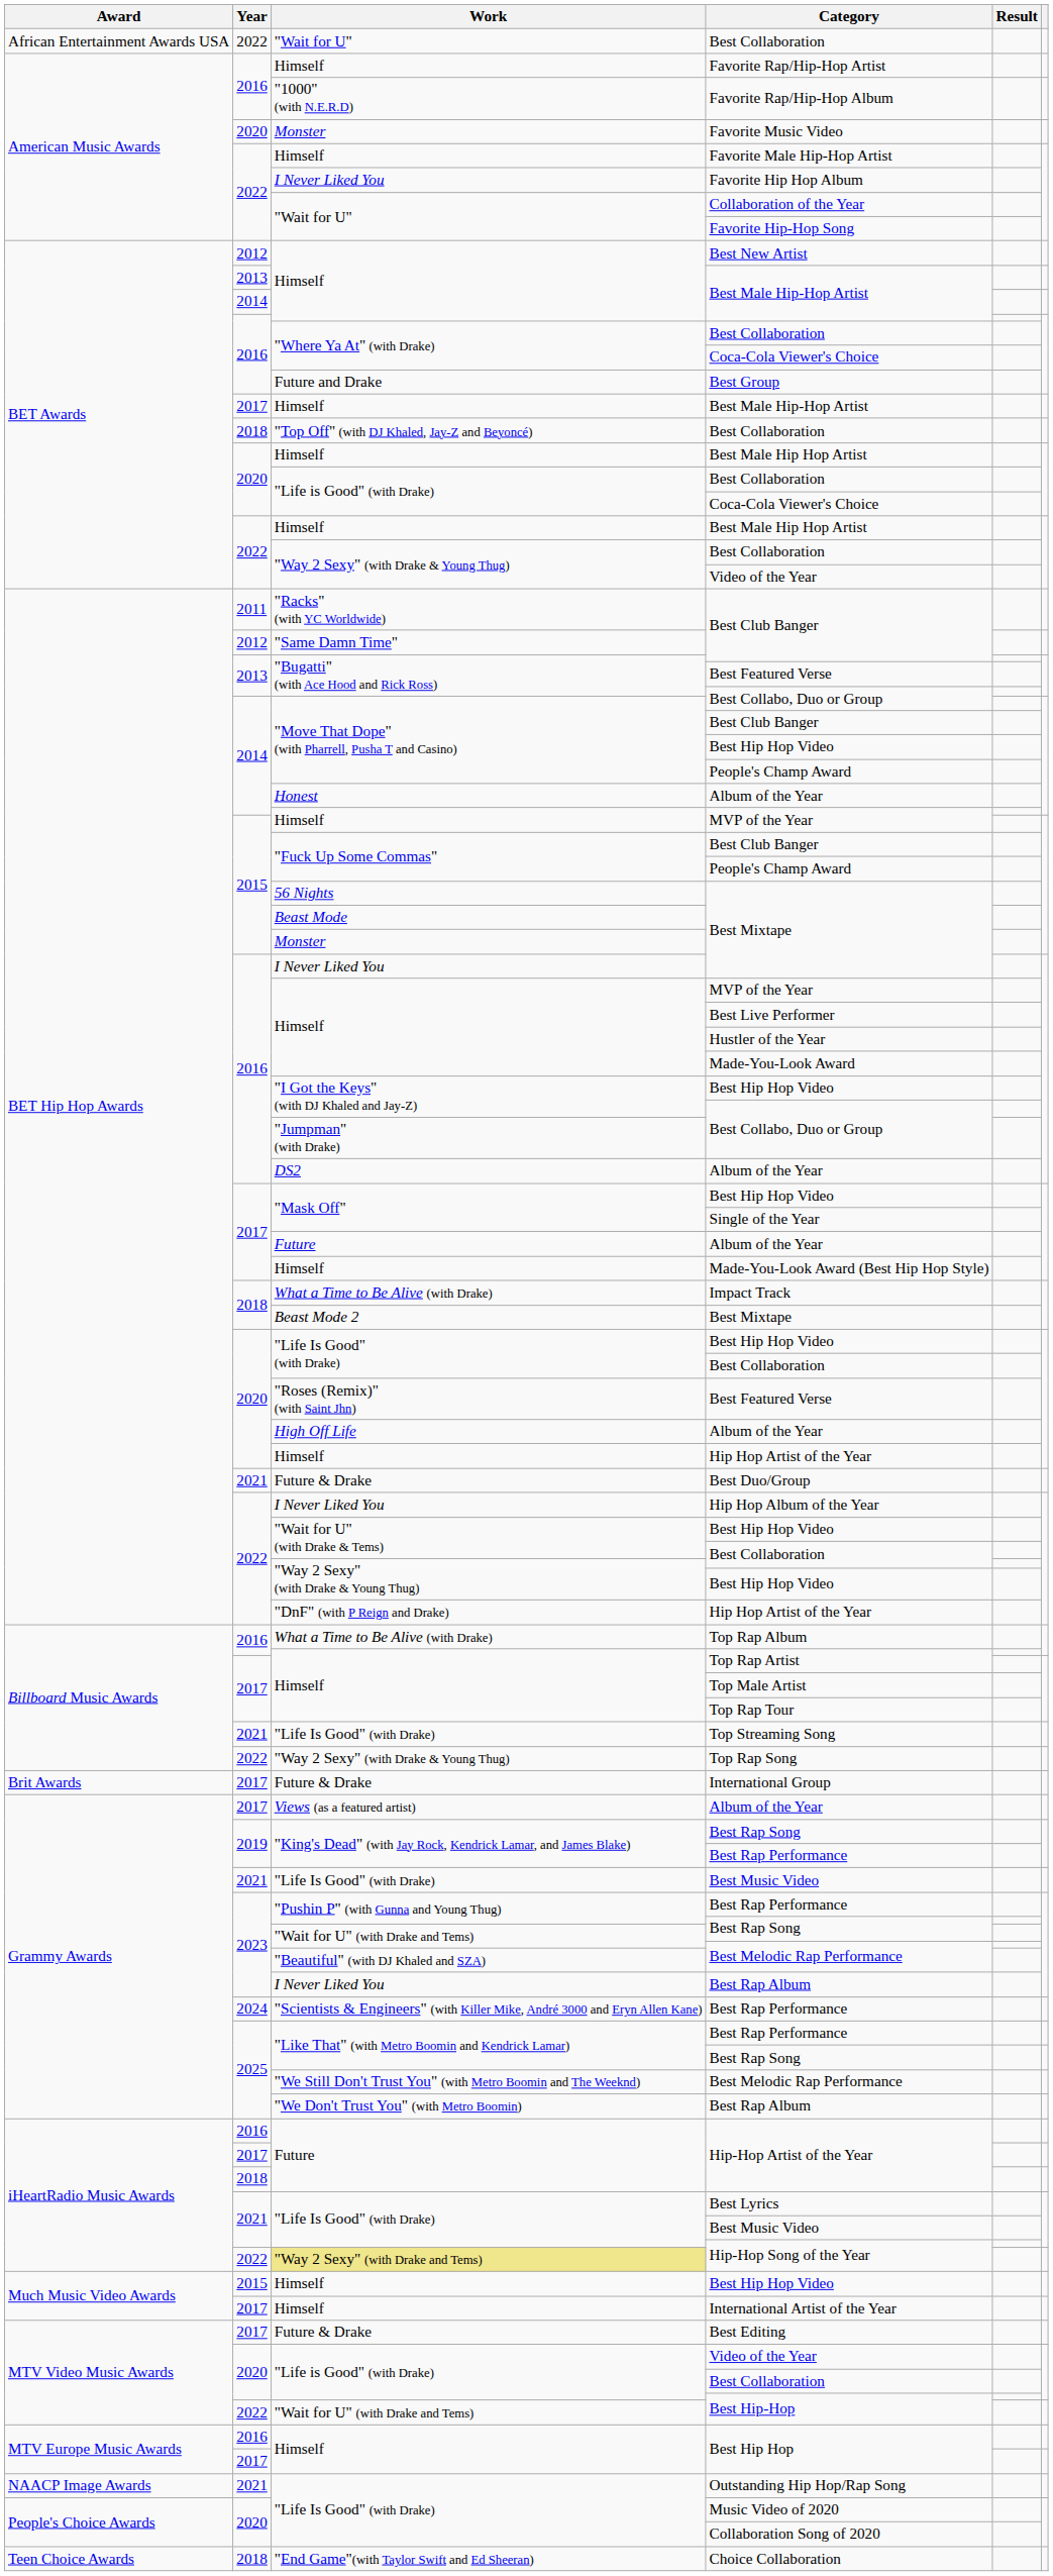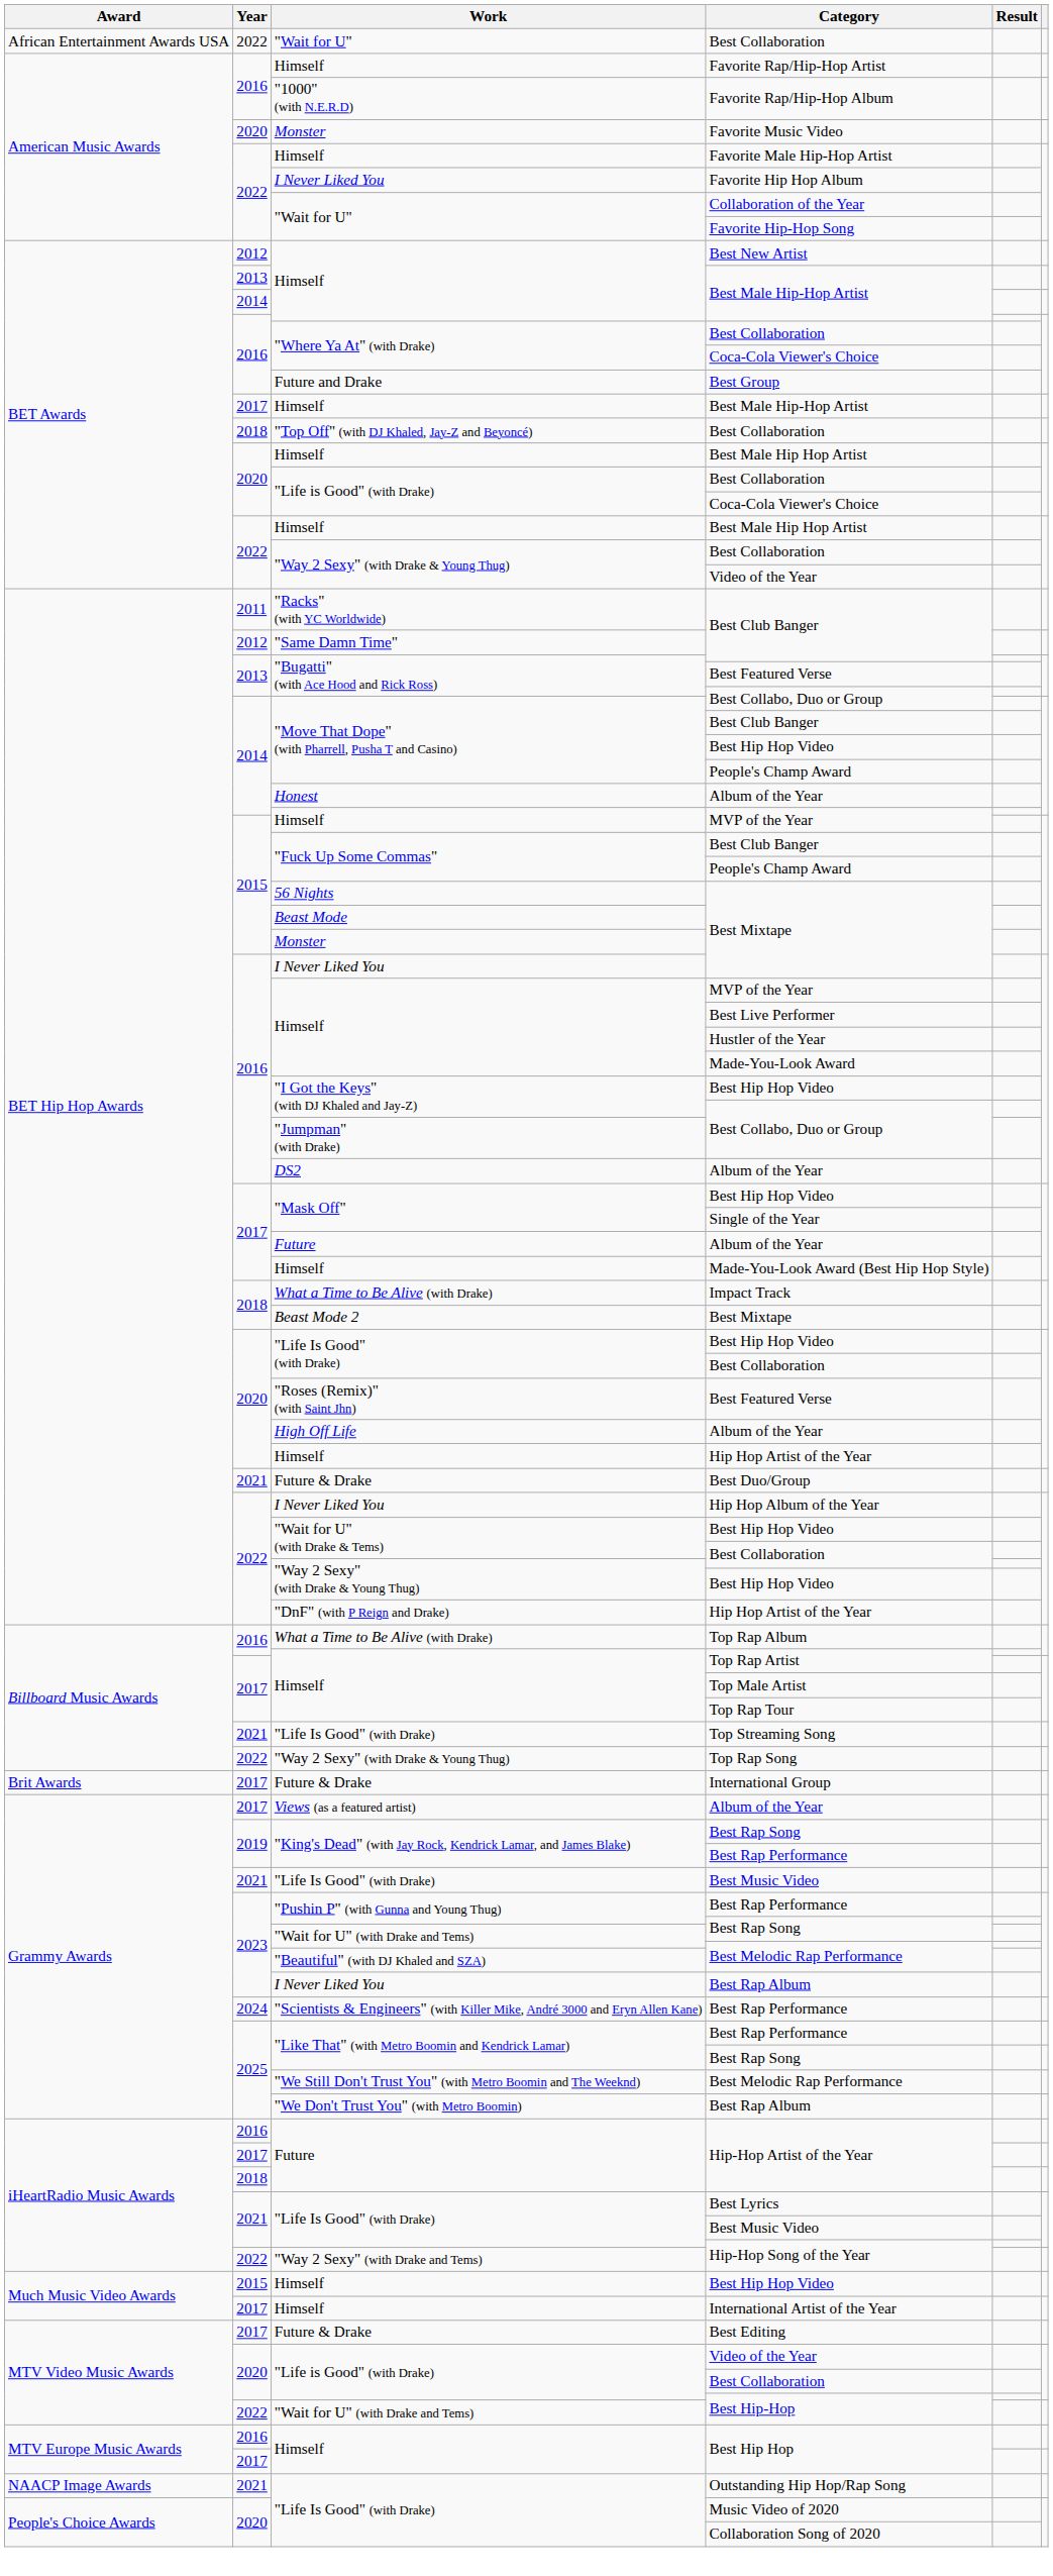2022 / Hip-Hop Song of the Year | Work: khaki background -> no background
- row: Teen Choice Awards | 2018 | "End Game"(with Taylor Swift and Ed Sheeran) | Choice Collaboration
